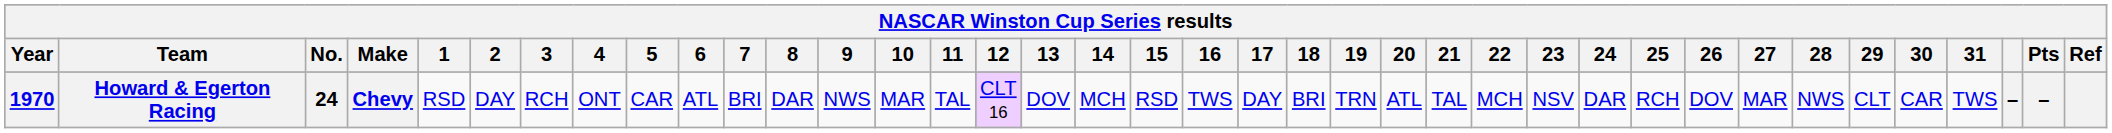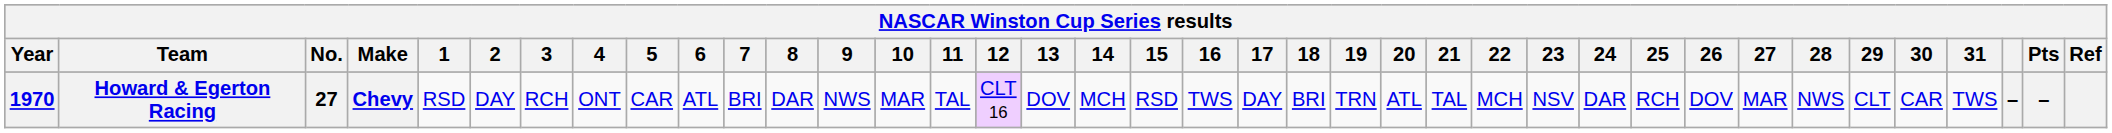Howard & Egerton Racing | No.: 24 -> 27
